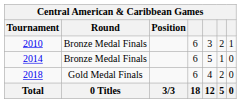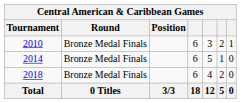2018 | Round: Gold Medal Finals -> Bronze Medal Finals
